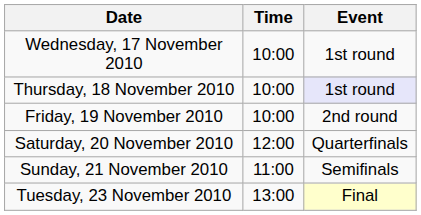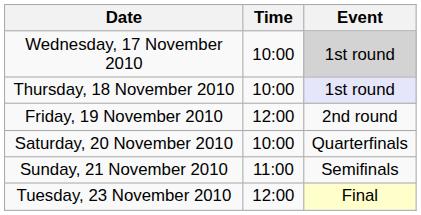Wednesday, 17 November 2010 | Event: no background -> lightgrey background
Friday, 19 November 2010 | Time: 10:00 -> 12:00
Saturday, 20 November 2010 | Time: 12:00 -> 10:00
Tuesday, 23 November 2010 | Time: 13:00 -> 12:00
